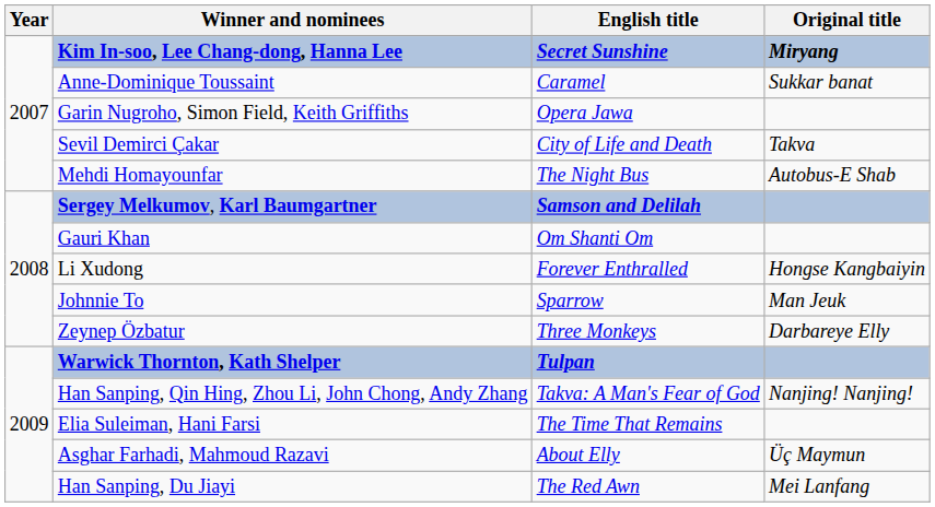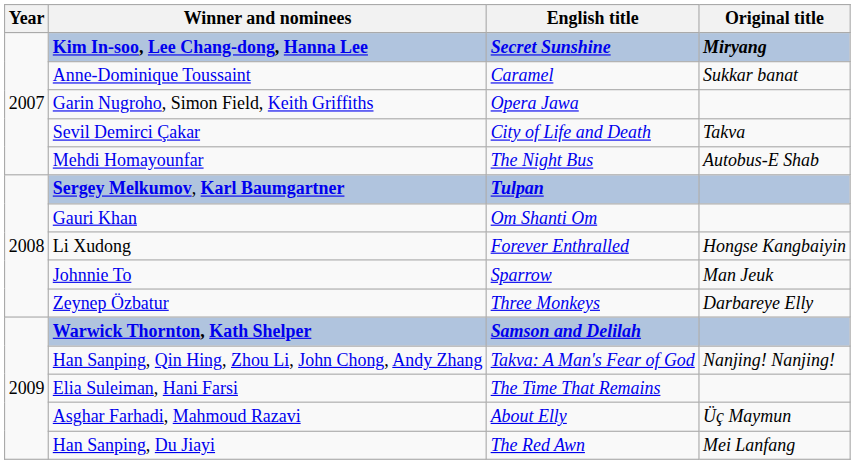Sergey Melkumov, Karl Baumgartner | English title: Samson and Delilah -> Tulpan
Warwick Thornton, Kath Shelper | English title: Tulpan -> Samson and Delilah
